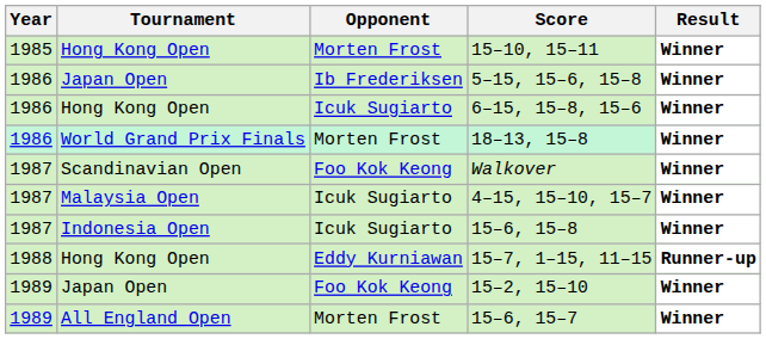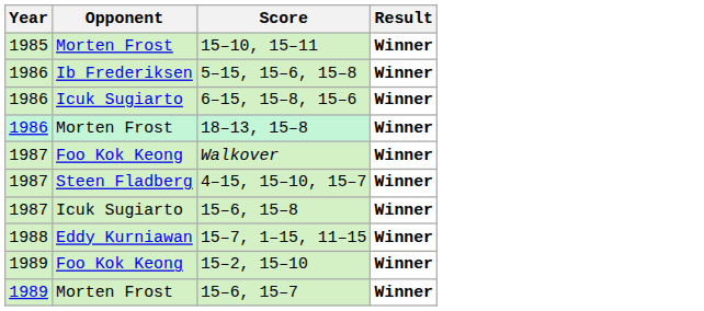- column: Tournament | Hong Kong Open | Japan Open | Hong Kong Open | World Grand Prix Finals | Scandinavian Open | Malaysia Open | Indonesia Open | Hong Kong Open | Japan Open | All England Open
4–15, 15–10, 15–7 | Opponent: Icuk Sugiarto -> Steen Fladberg
15–7, 1–15, 11–15 | Result: Runner-up -> Winner
